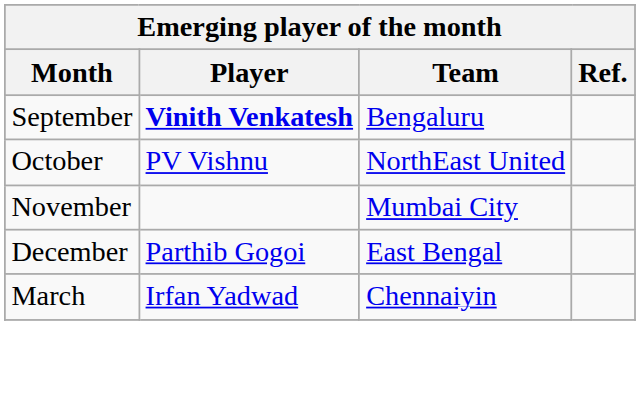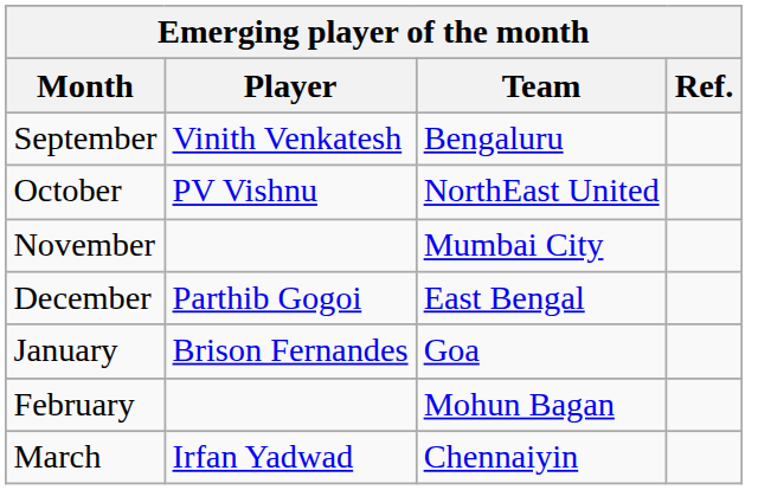September | Player: bold -> normal
+ row: January | Brison Fernandes | Goa
+ row: February | Mohun Bagan
